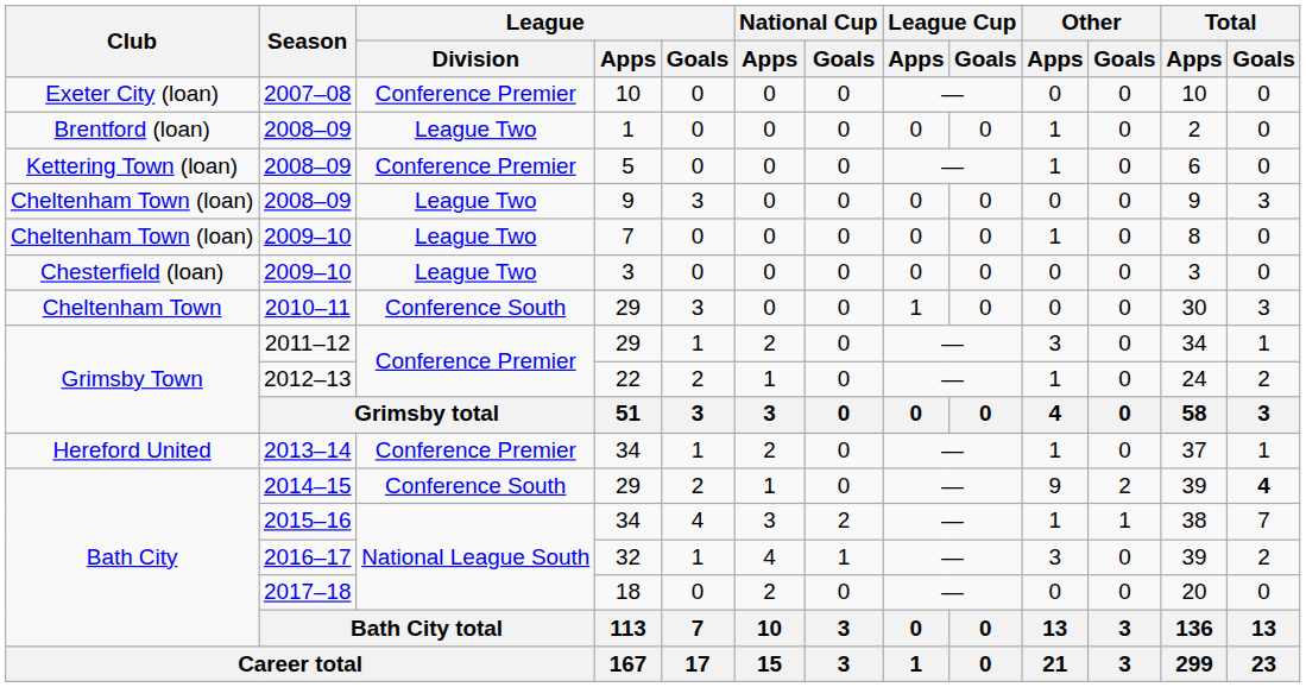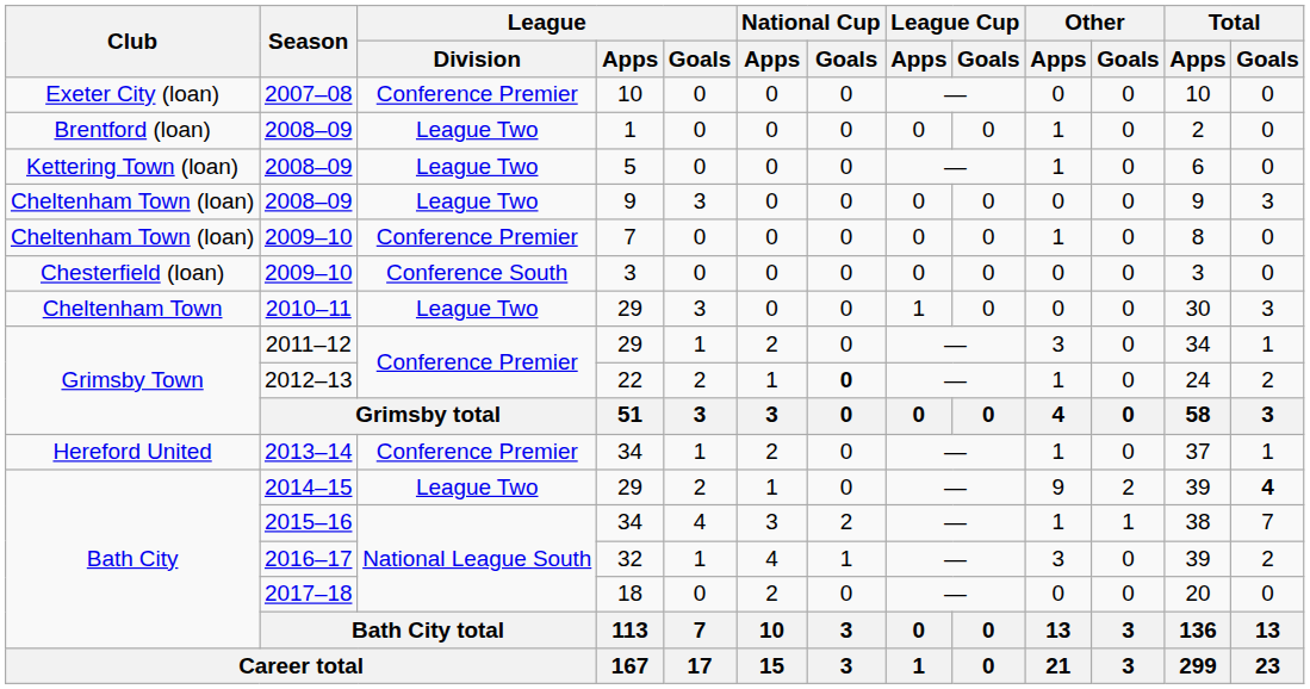2008–09 / 5 | League / Division: Conference Premier -> League Two
2009–10 / 7 | League / Division: League Two -> Conference Premier
2009–10 / 3 | League / Division: League Two -> Conference South
2010–11 | League / Division: Conference South -> League Two
2012–13 | National Cup / Goals: normal -> bold
2014–15 | League / Division: Conference South -> League Two
